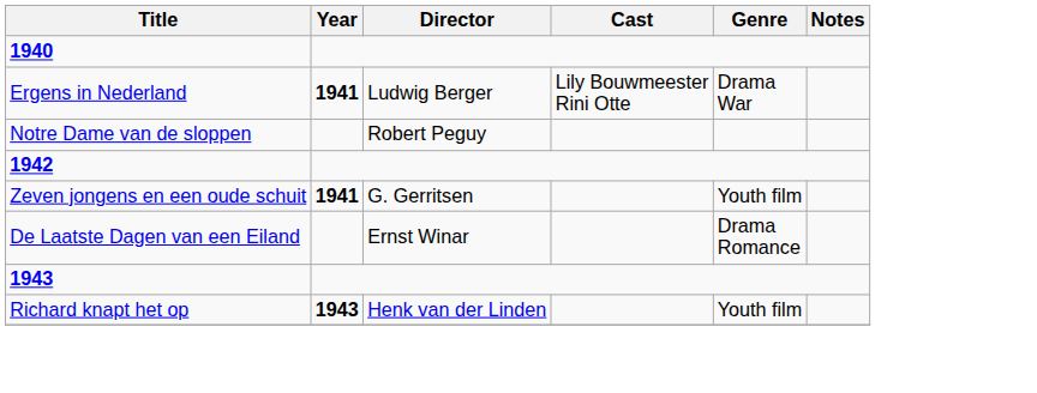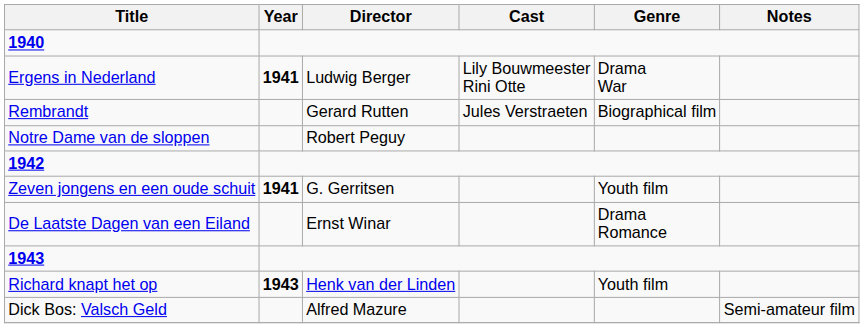+ row: Rembrandt | Gerard Rutten | Jules Verstraeten | Biographical film
+ row: Dick Bos: Valsch Geld | Alfred Mazure | Semi-amateur film
